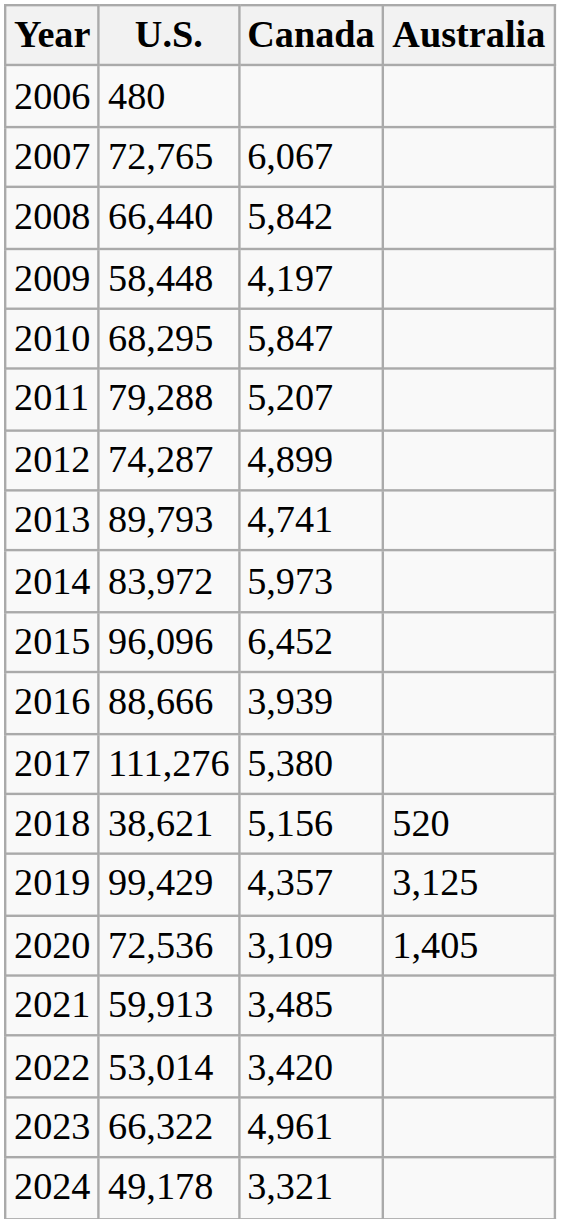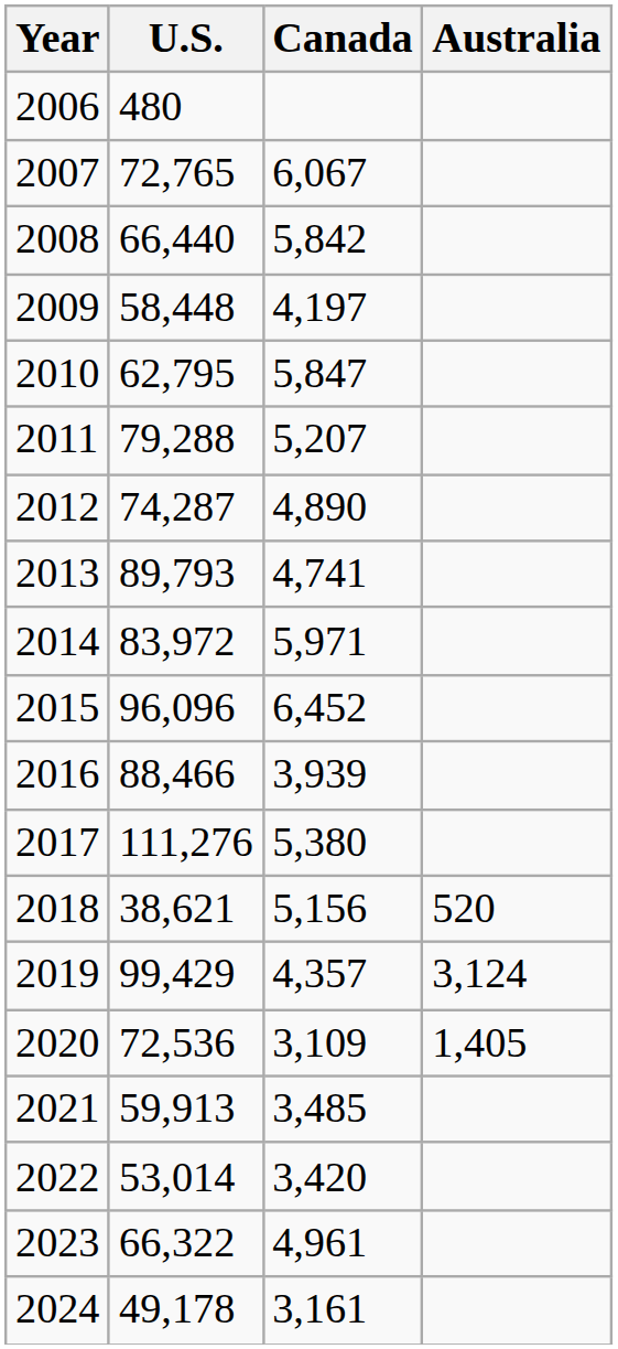2010 | U.S.: 68,295 -> 62,795
2012 | Canada: 4,899 -> 4,890
2014 | Canada: 5,973 -> 5,971
2016 | U.S.: 88,666 -> 88,466
2019 | Australia: 3,125 -> 3,124
2024 | Canada: 3,321 -> 3,161
